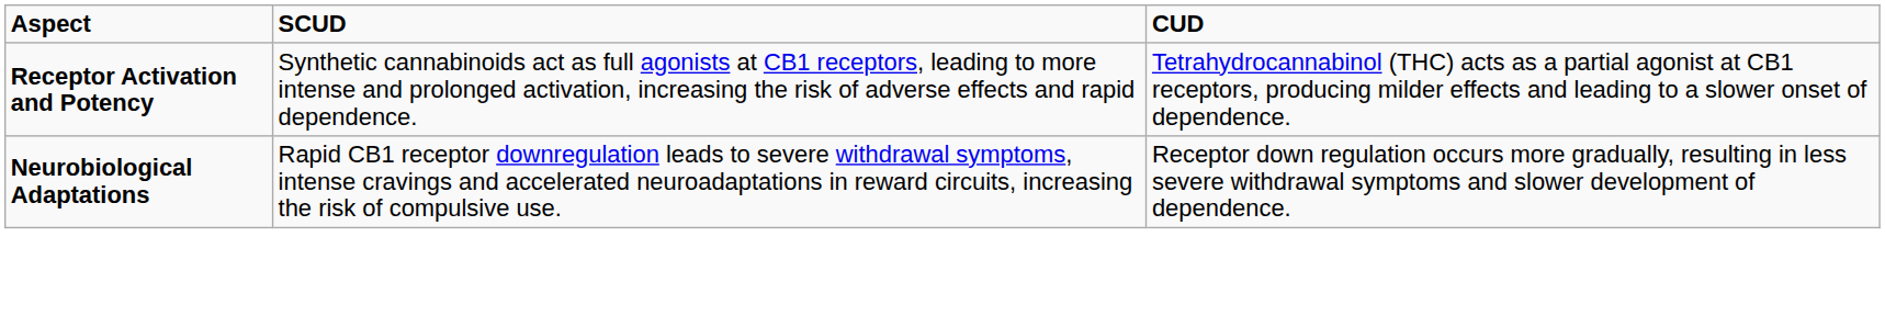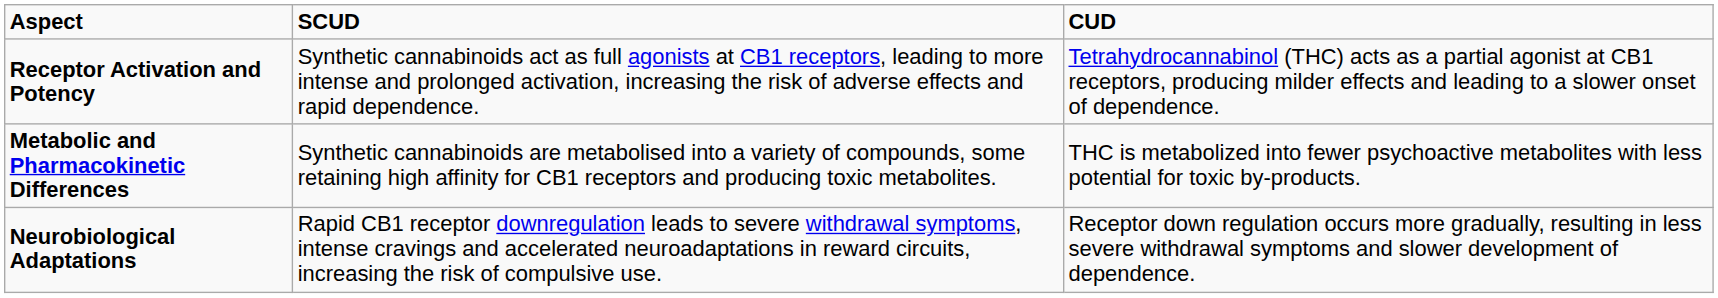+ row: Metabolic and Pharmacokinetic Differences | Synthetic cannabinoids are metabolised into a variety of compounds, some retaining high affinity for CB1 receptors and producing toxic metabolites. | THC is metabolized into fewer psychoactive metabolites with less potential for toxic by-products.
